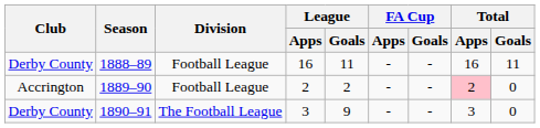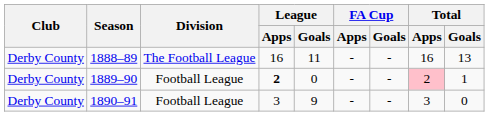1888–89 | Division: Football League -> The Football League
1888–89 | Total / Goals: 11 -> 13
1889–90 | Club: Accrington -> Derby County
1889–90 | League / Apps: normal -> bold
1889–90 | League / Goals: 2 -> 0
1889–90 | Total / Goals: 0 -> 1
1890–91 | Division: The Football League -> Football League
